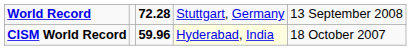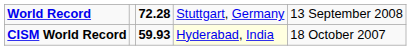CISM World Record | column 3: 59.96 -> 59.93
